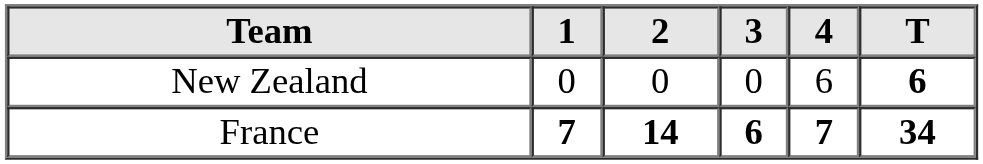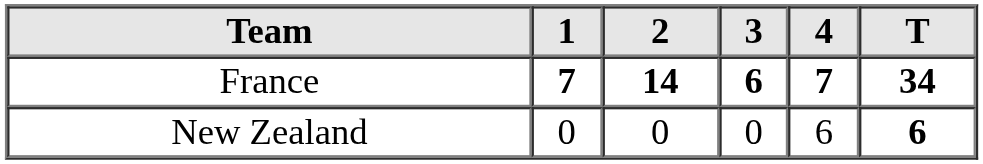rows swapped: New Zealand <-> France
